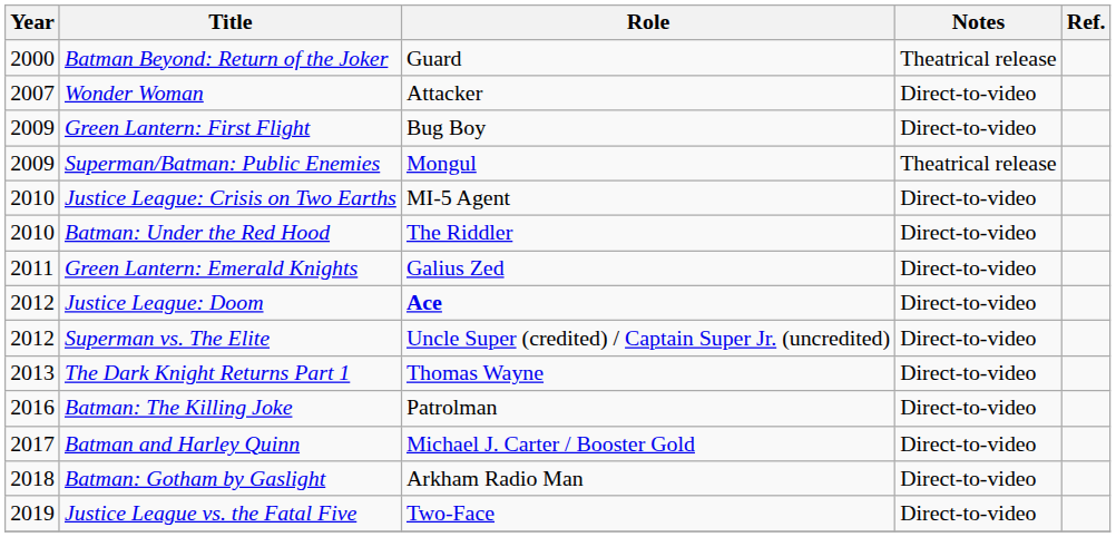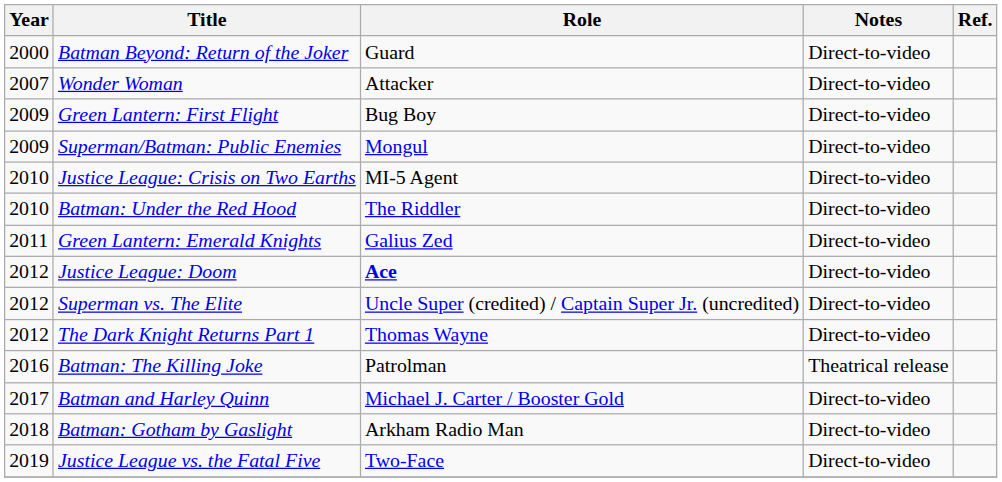Batman Beyond: Return of the Joker | Notes: Theatrical release -> Direct-to-video
Superman/Batman: Public Enemies | Notes: Theatrical release -> Direct-to-video
The Dark Knight Returns Part 1 | Year: 2013 -> 2012
Batman: The Killing Joke | Notes: Direct-to-video -> Theatrical release
